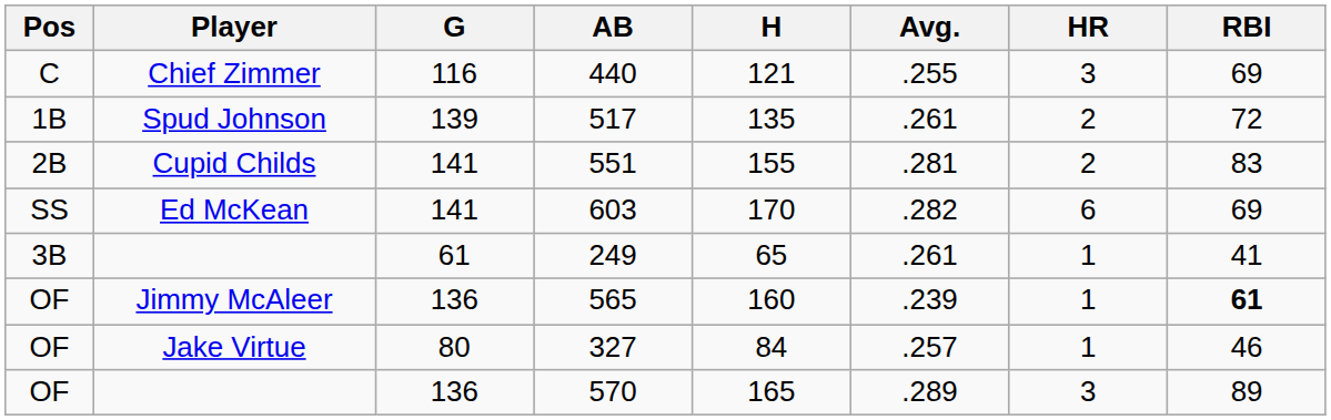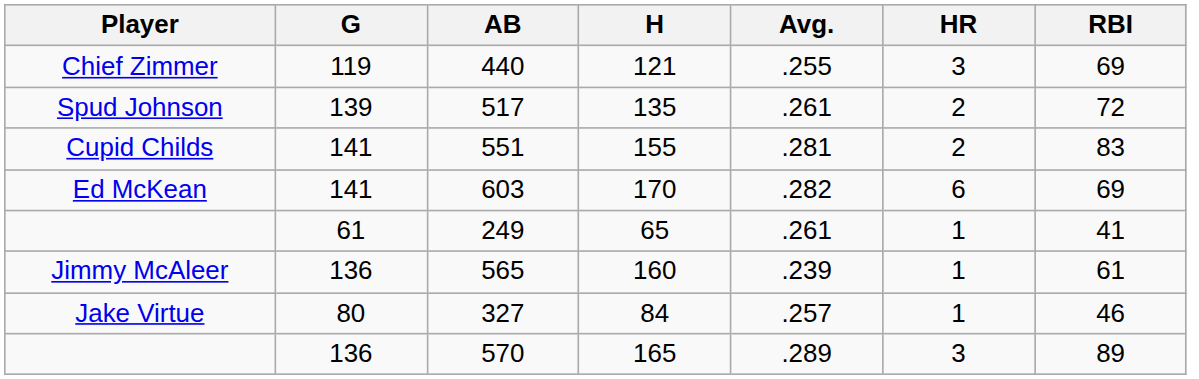- column: Pos | C | 1B | 2B | SS | 3B | OF | OF | OF
440 | G: 116 -> 119
565 | RBI: bold -> normal
